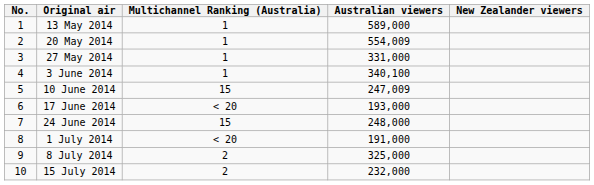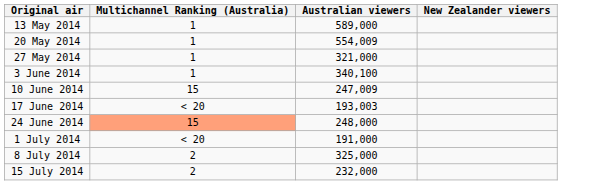- column: No. | 1 | 2 | 3 | 4 | 5 | 6 | 7 | 8 | 9 | 10
27 May 2014 | Australian viewers: 331,000 -> 321,000
17 June 2014 | Australian viewers: 193,000 -> 193,003
24 June 2014 | Multichannel Ranking (Australia): no background -> lightsalmon background
